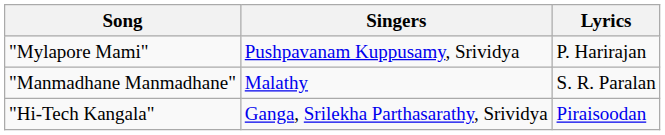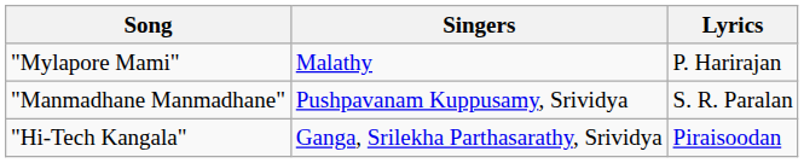"Mylapore Mami" | Singers: Pushpavanam Kuppusamy, Srividya -> Malathy
"Manmadhane Manmadhane" | Singers: Malathy -> Pushpavanam Kuppusamy, Srividya
